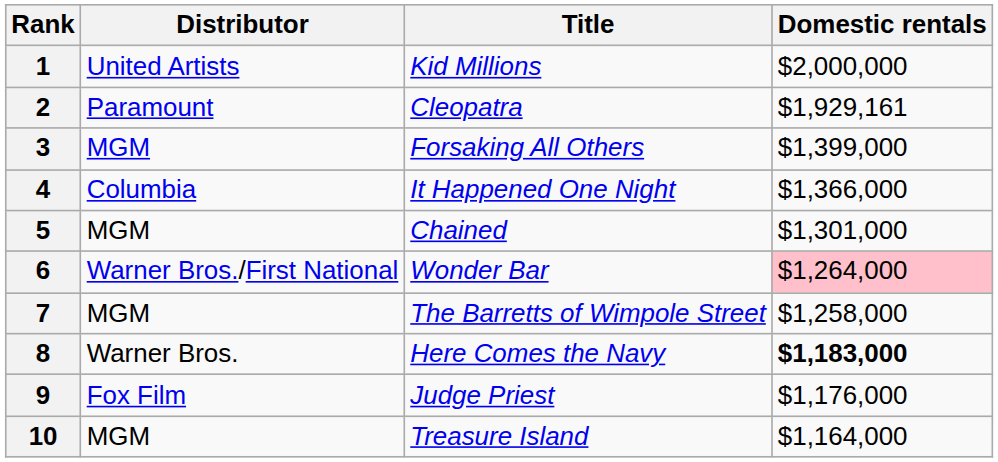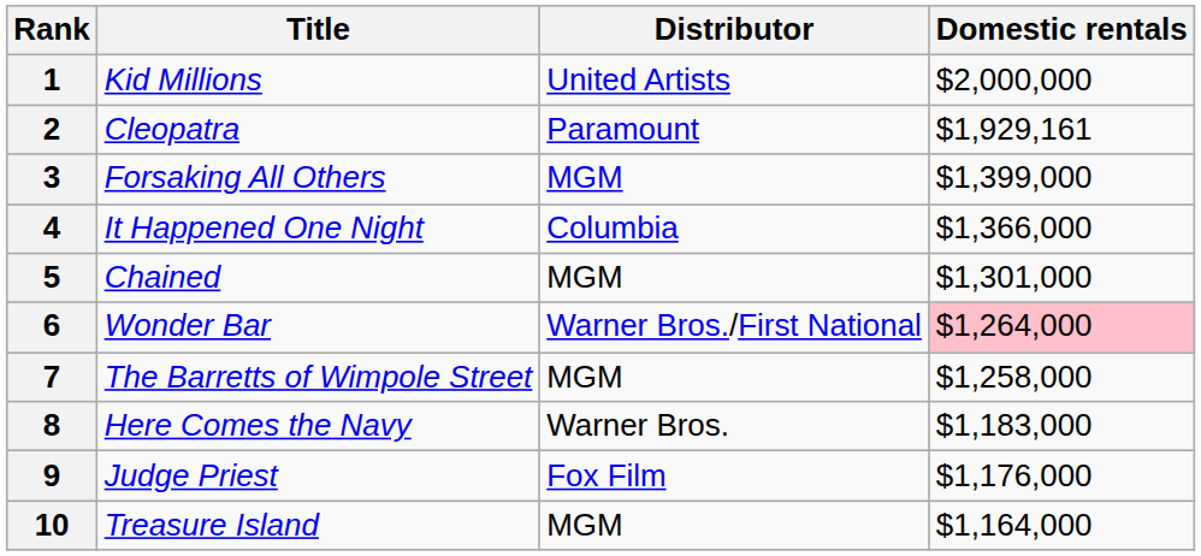columns swapped: Title <-> Distributor
8 | Domestic rentals: bold -> normal
